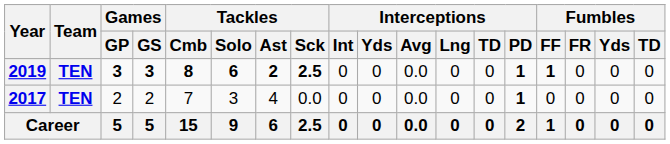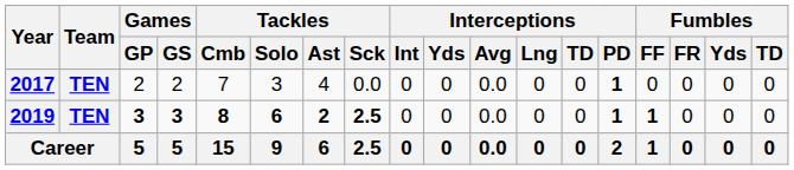rows swapped: 2017 <-> 2019
